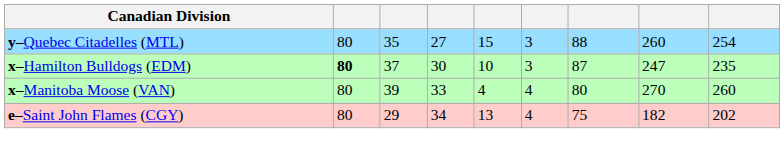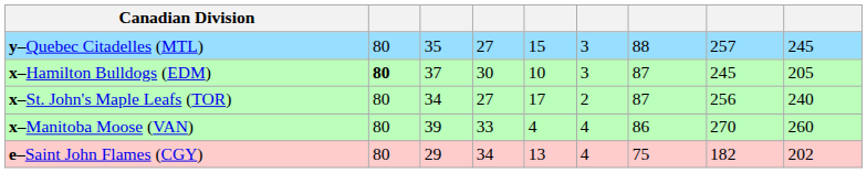y–Quebec Citadelles (MTL) | column 8: 260 -> 257
y–Quebec Citadelles (MTL) | column 9: 254 -> 245
x–Hamilton Bulldogs (EDM) | column 8: 247 -> 245
x–Hamilton Bulldogs (EDM) | column 9: 235 -> 205
+ row: x–St. John's Maple Leafs (TOR) | 80 | 34 | 27 | 17 | 2 | 87 | 256 | 240
x–Manitoba Moose (VAN) | column 7: 80 -> 86
